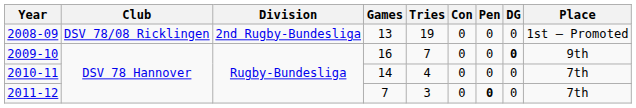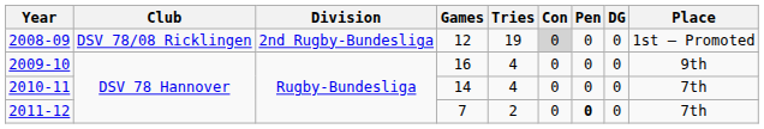2008-09 | Games: 13 -> 12
2008-09 | Con: no background -> lightgrey background
2009-10 | Tries: 7 -> 4
2009-10 | DG: bold -> normal
2011-12 | Tries: 3 -> 2
